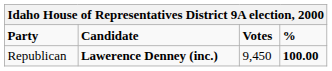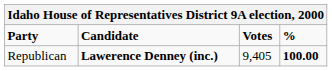Republican | Votes: 9,450 -> 9,405
